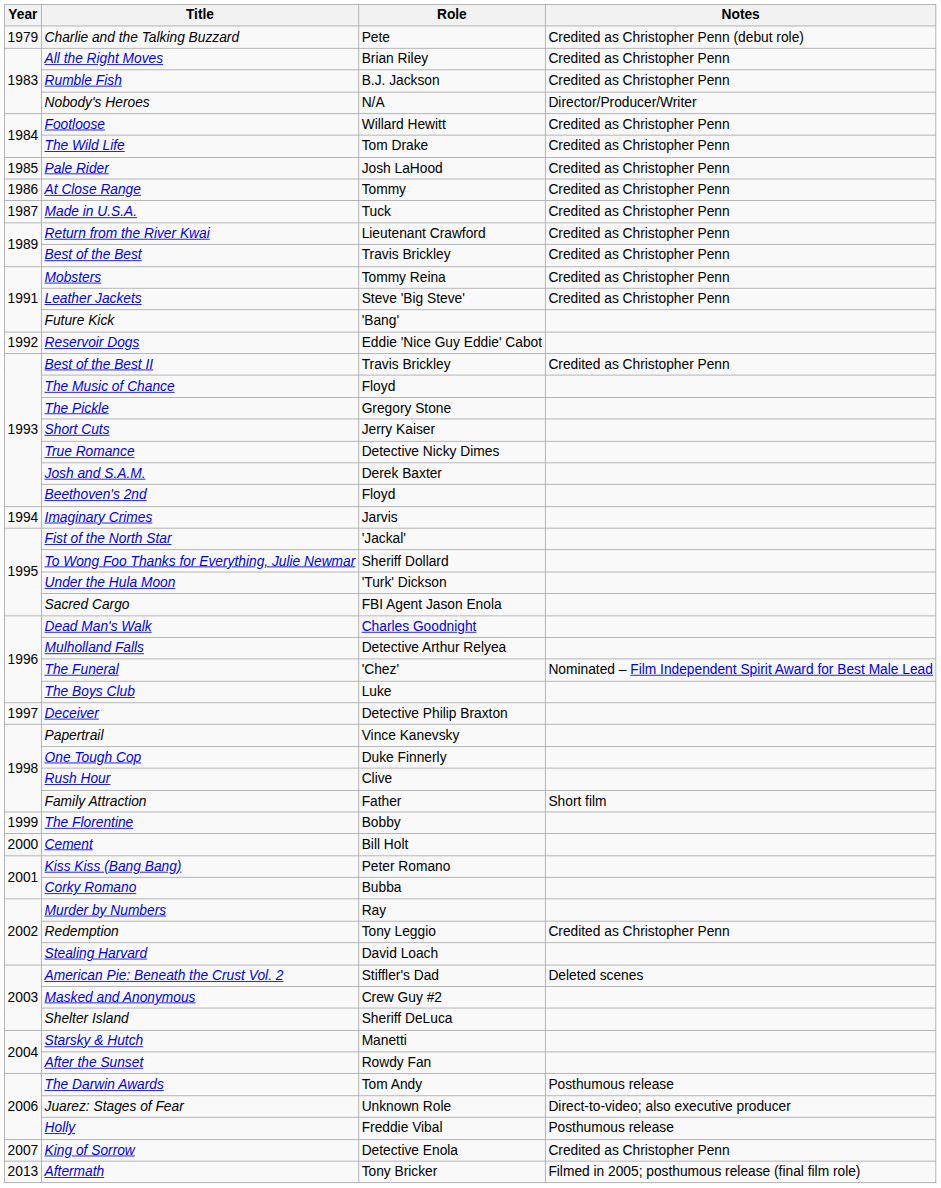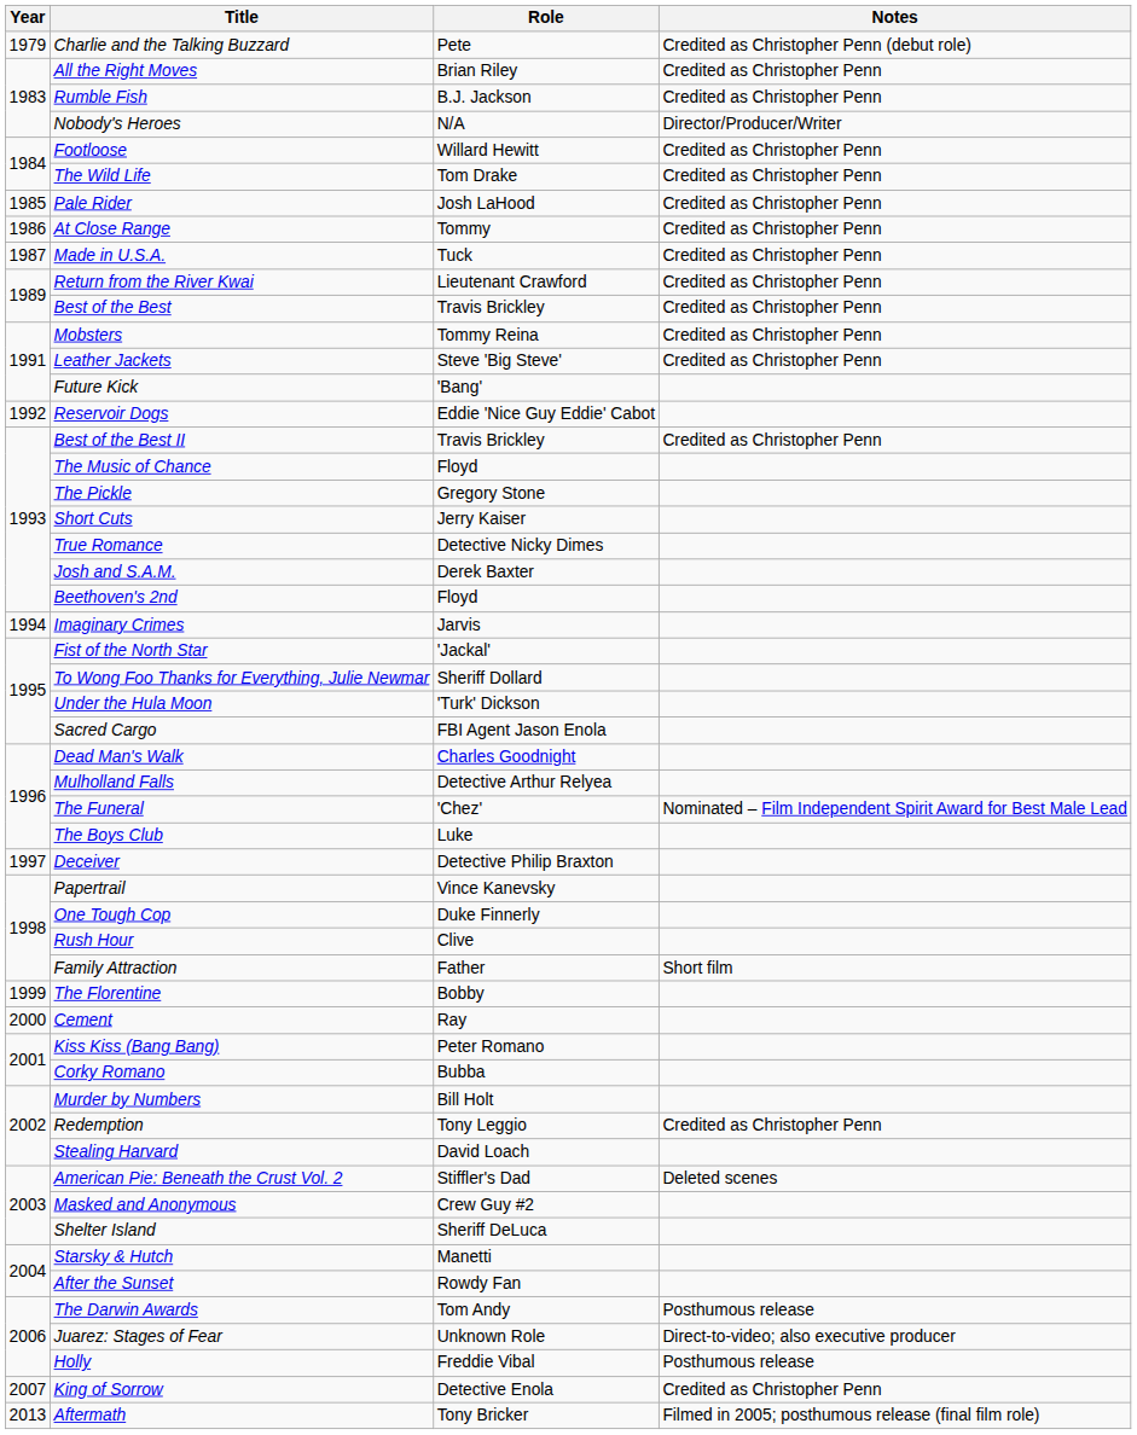Cement | Role: Bill Holt -> Ray
Murder by Numbers | Role: Ray -> Bill Holt
